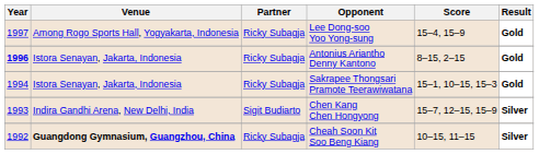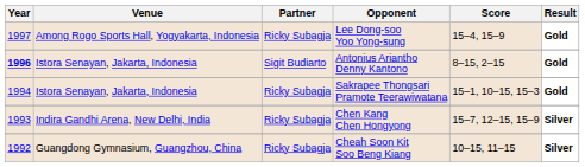Antonius Ariantho Denny Kantono | Partner: Ricky Subagja -> Sigit Budiarto
Chen Kang Chen Hongyong | Partner: Sigit Budiarto -> Ricky Subagja
Cheah Soon Kit Soo Beng Kiang | Venue: bold -> normal
